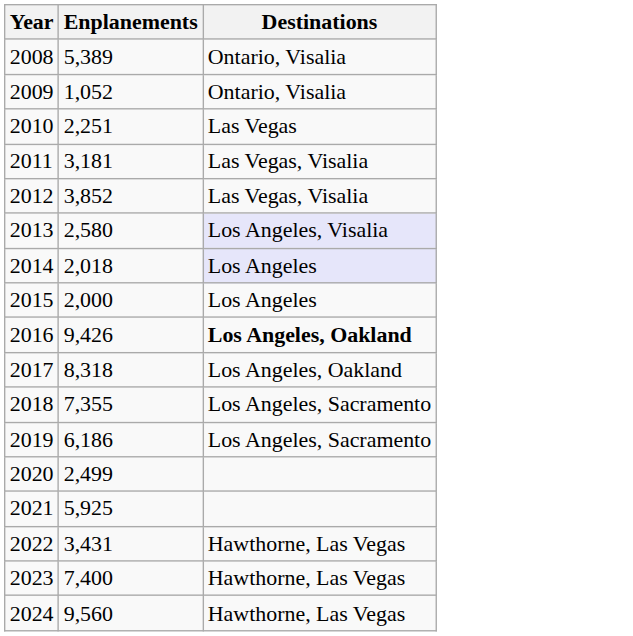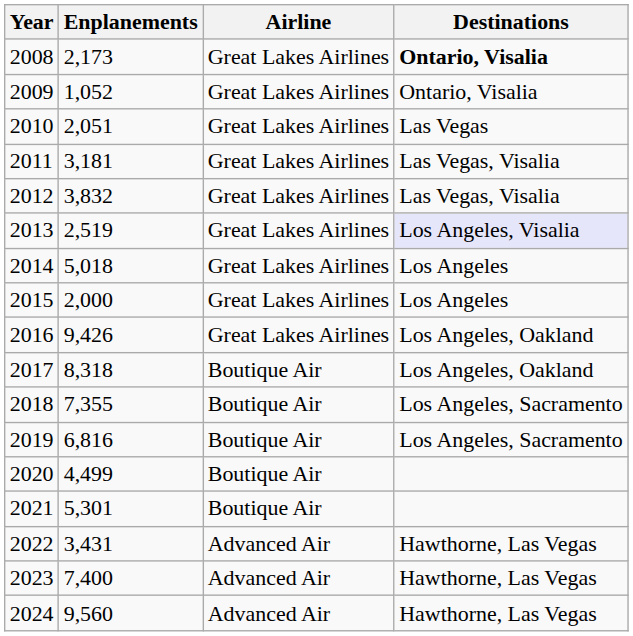+ column: Airline | Great Lakes Airlines | Great Lakes Airlines | Great Lakes Airlines | Great Lakes Airlines | Great Lakes Airlines | Great Lakes Airlines | Great Lakes Airlines | Great Lakes Airlines | Great Lakes Airlines | Boutique Air | Boutique Air | Boutique Air | Boutique Air | Boutique Air | Advanced Air | Advanced Air | Advanced Air
2008 | Enplanements: 5,389 -> 2,173
2008 | Destinations: normal -> bold
2010 | Enplanements: 2,251 -> 2,051
2012 | Enplanements: 3,852 -> 3,832
2013 | Enplanements: 2,580 -> 2,519
2014 | Enplanements: 2,018 -> 5,018
2014 | Destinations: lavender background -> no background
2016 | Destinations: bold -> normal
2019 | Enplanements: 6,186 -> 6,816
2020 | Enplanements: 2,499 -> 4,499
2021 | Enplanements: 5,925 -> 5,301
